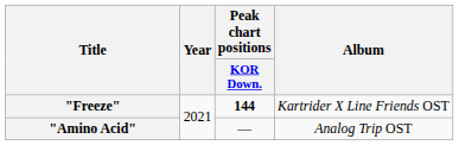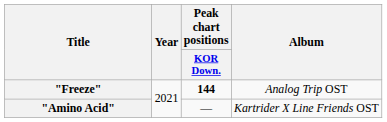"Freeze" | Album: Kartrider X Line Friends OST -> Analog Trip OST
"Amino Acid" | Album: Analog Trip OST -> Kartrider X Line Friends OST
